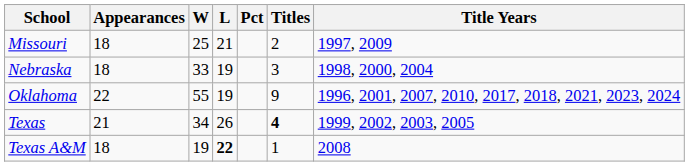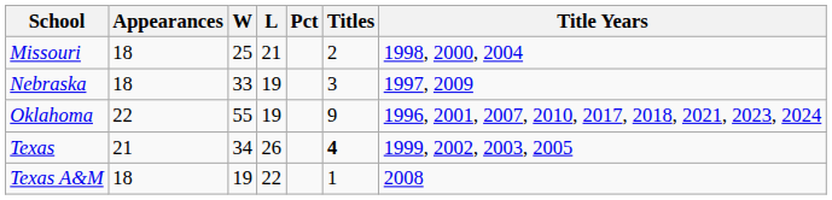Missouri | Title Years: 1997, 2009 -> 1998, 2000, 2004
Nebraska | Title Years: 1998, 2000, 2004 -> 1997, 2009
Texas A&M | L: bold -> normal
